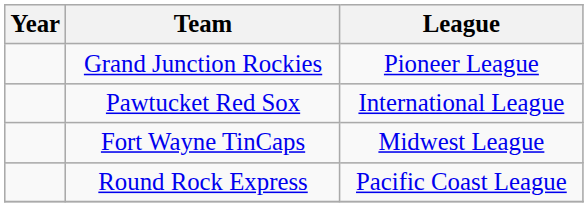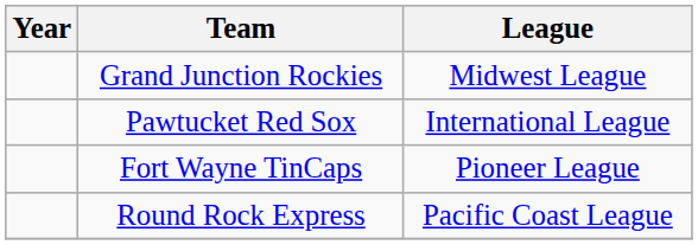Grand Junction Rockies | League: Pioneer League -> Midwest League
Fort Wayne TinCaps | League: Midwest League -> Pioneer League
